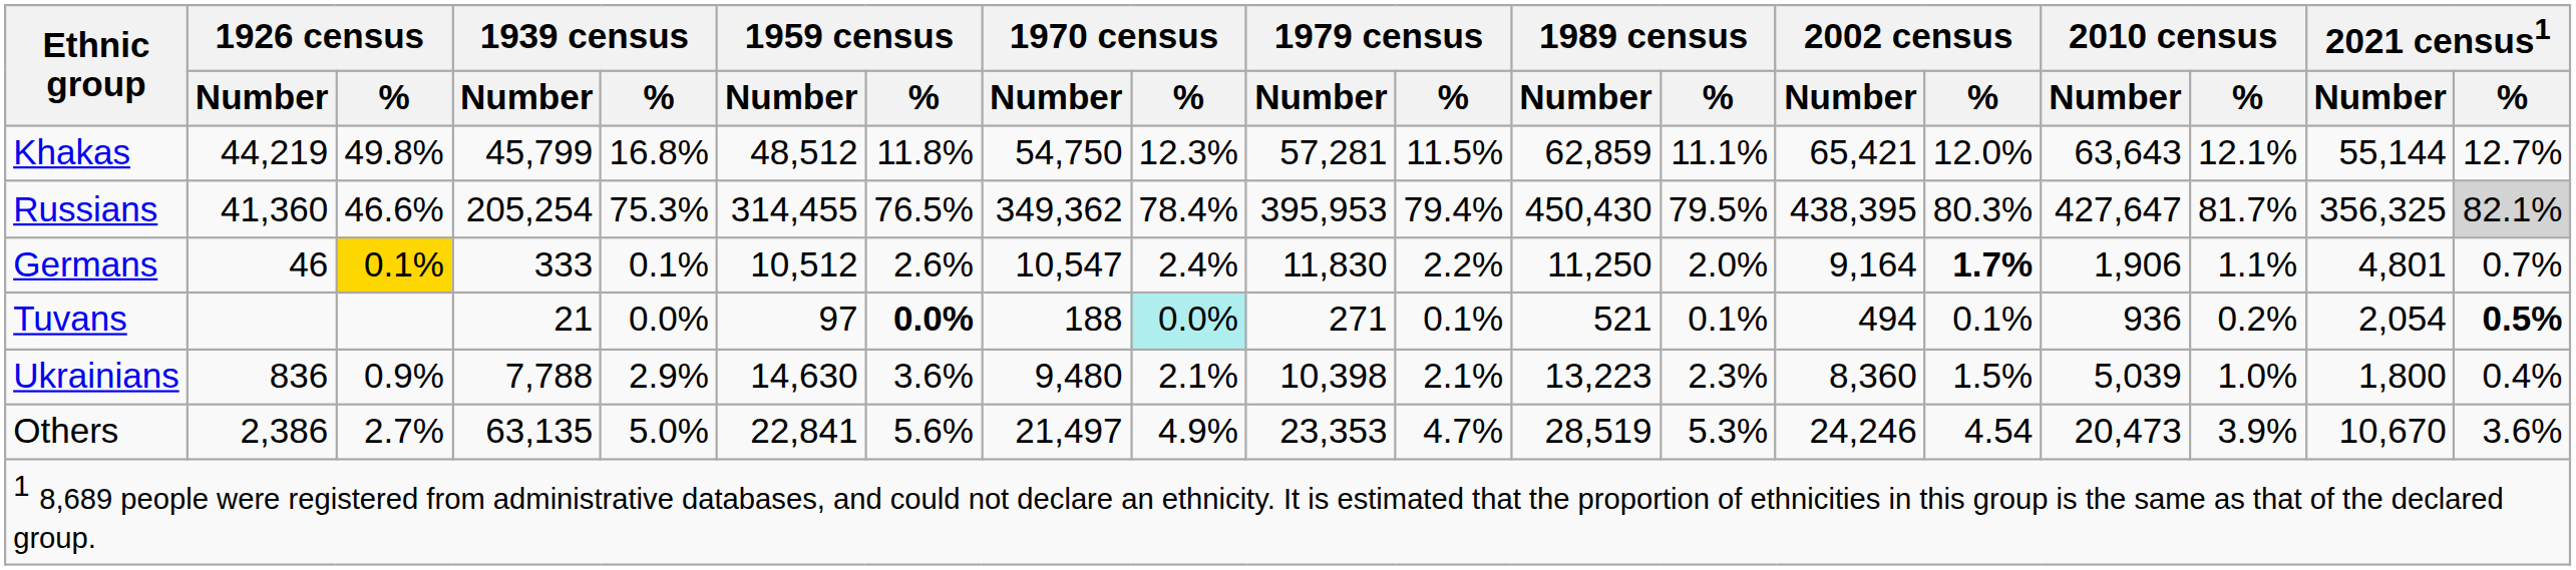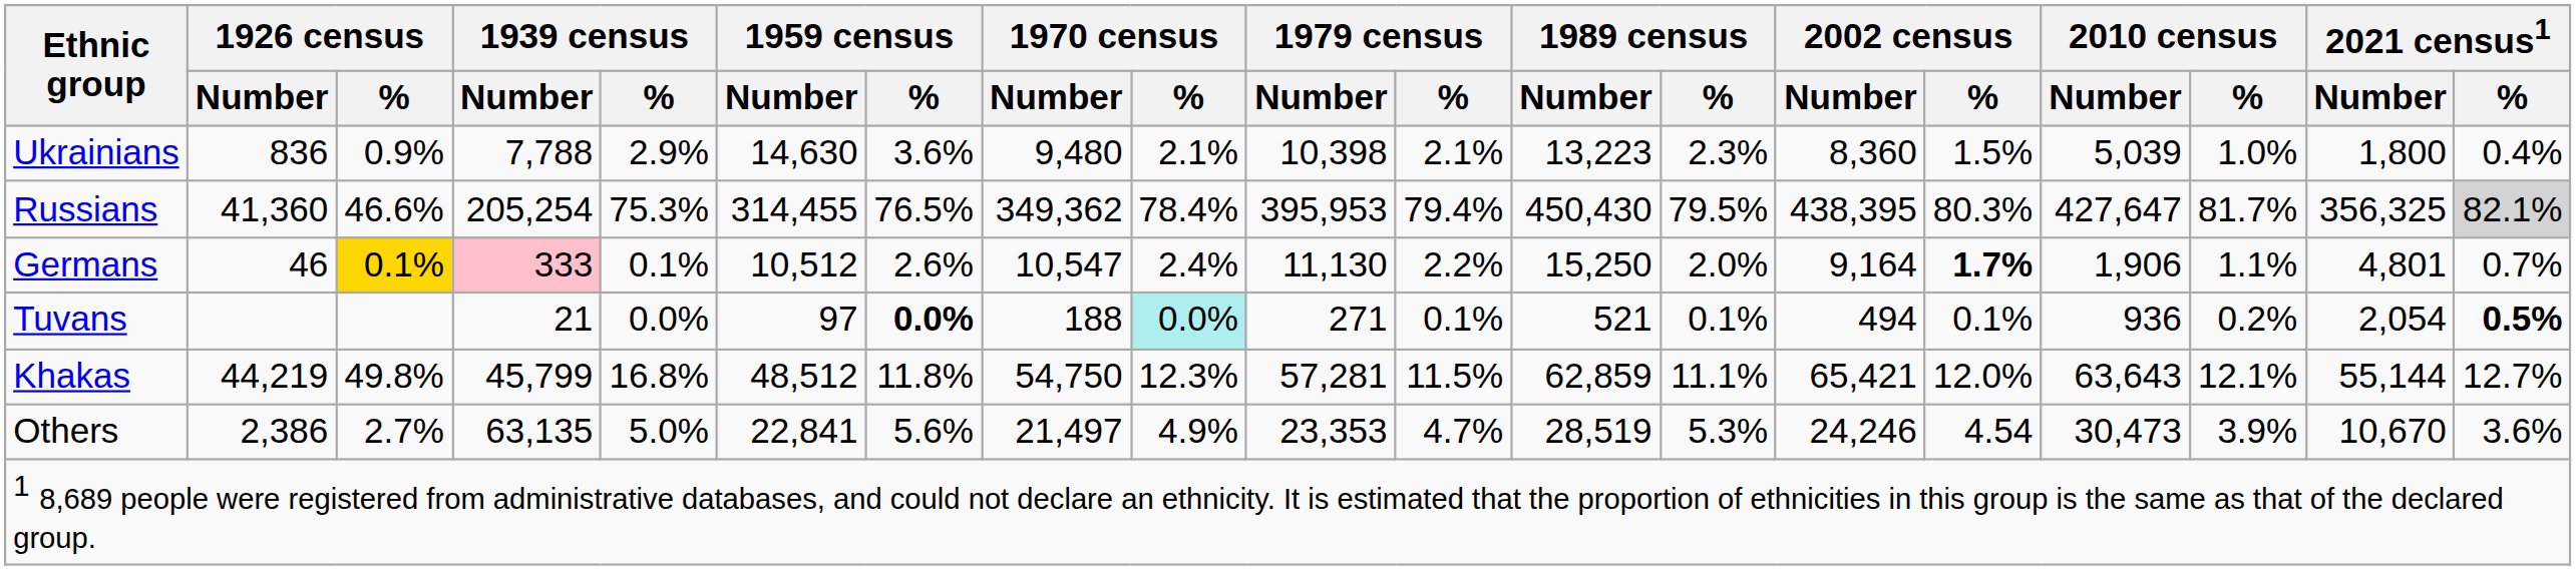rows swapped: Khakas <-> Ukrainians
Germans | 1939 census / Number: no background -> pink background
Germans | 1979 census / Number: 11,830 -> 11,130
Germans | 1989 census / Number: 11,250 -> 15,250
Others | 2010 census / Number: 20,473 -> 30,473
